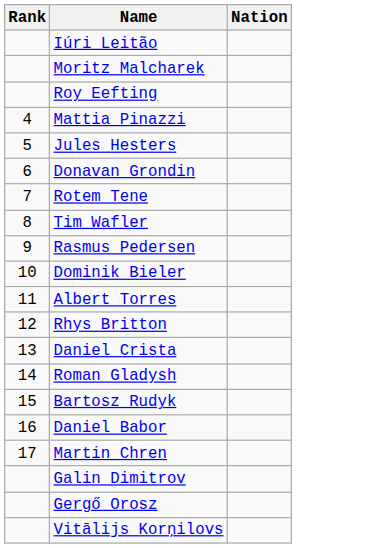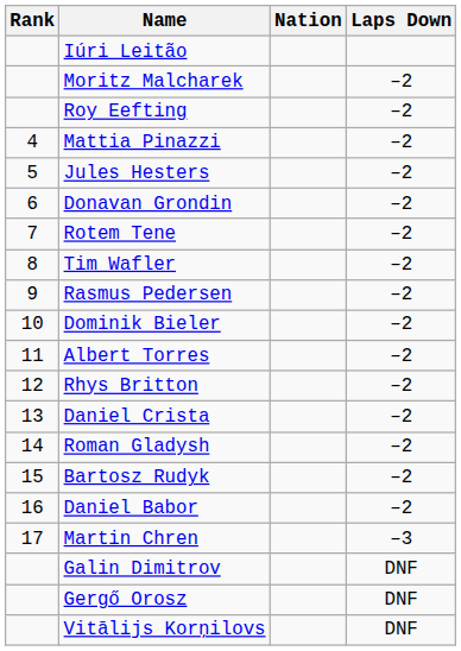+ column: Laps Down | –2 | –2 | –2 | –2 | –2 | –2 | –2 | –2 | –2 | –2 | –2 | –2 | –2 | –2 | –2 | –3 | DNF | DNF | DNF
